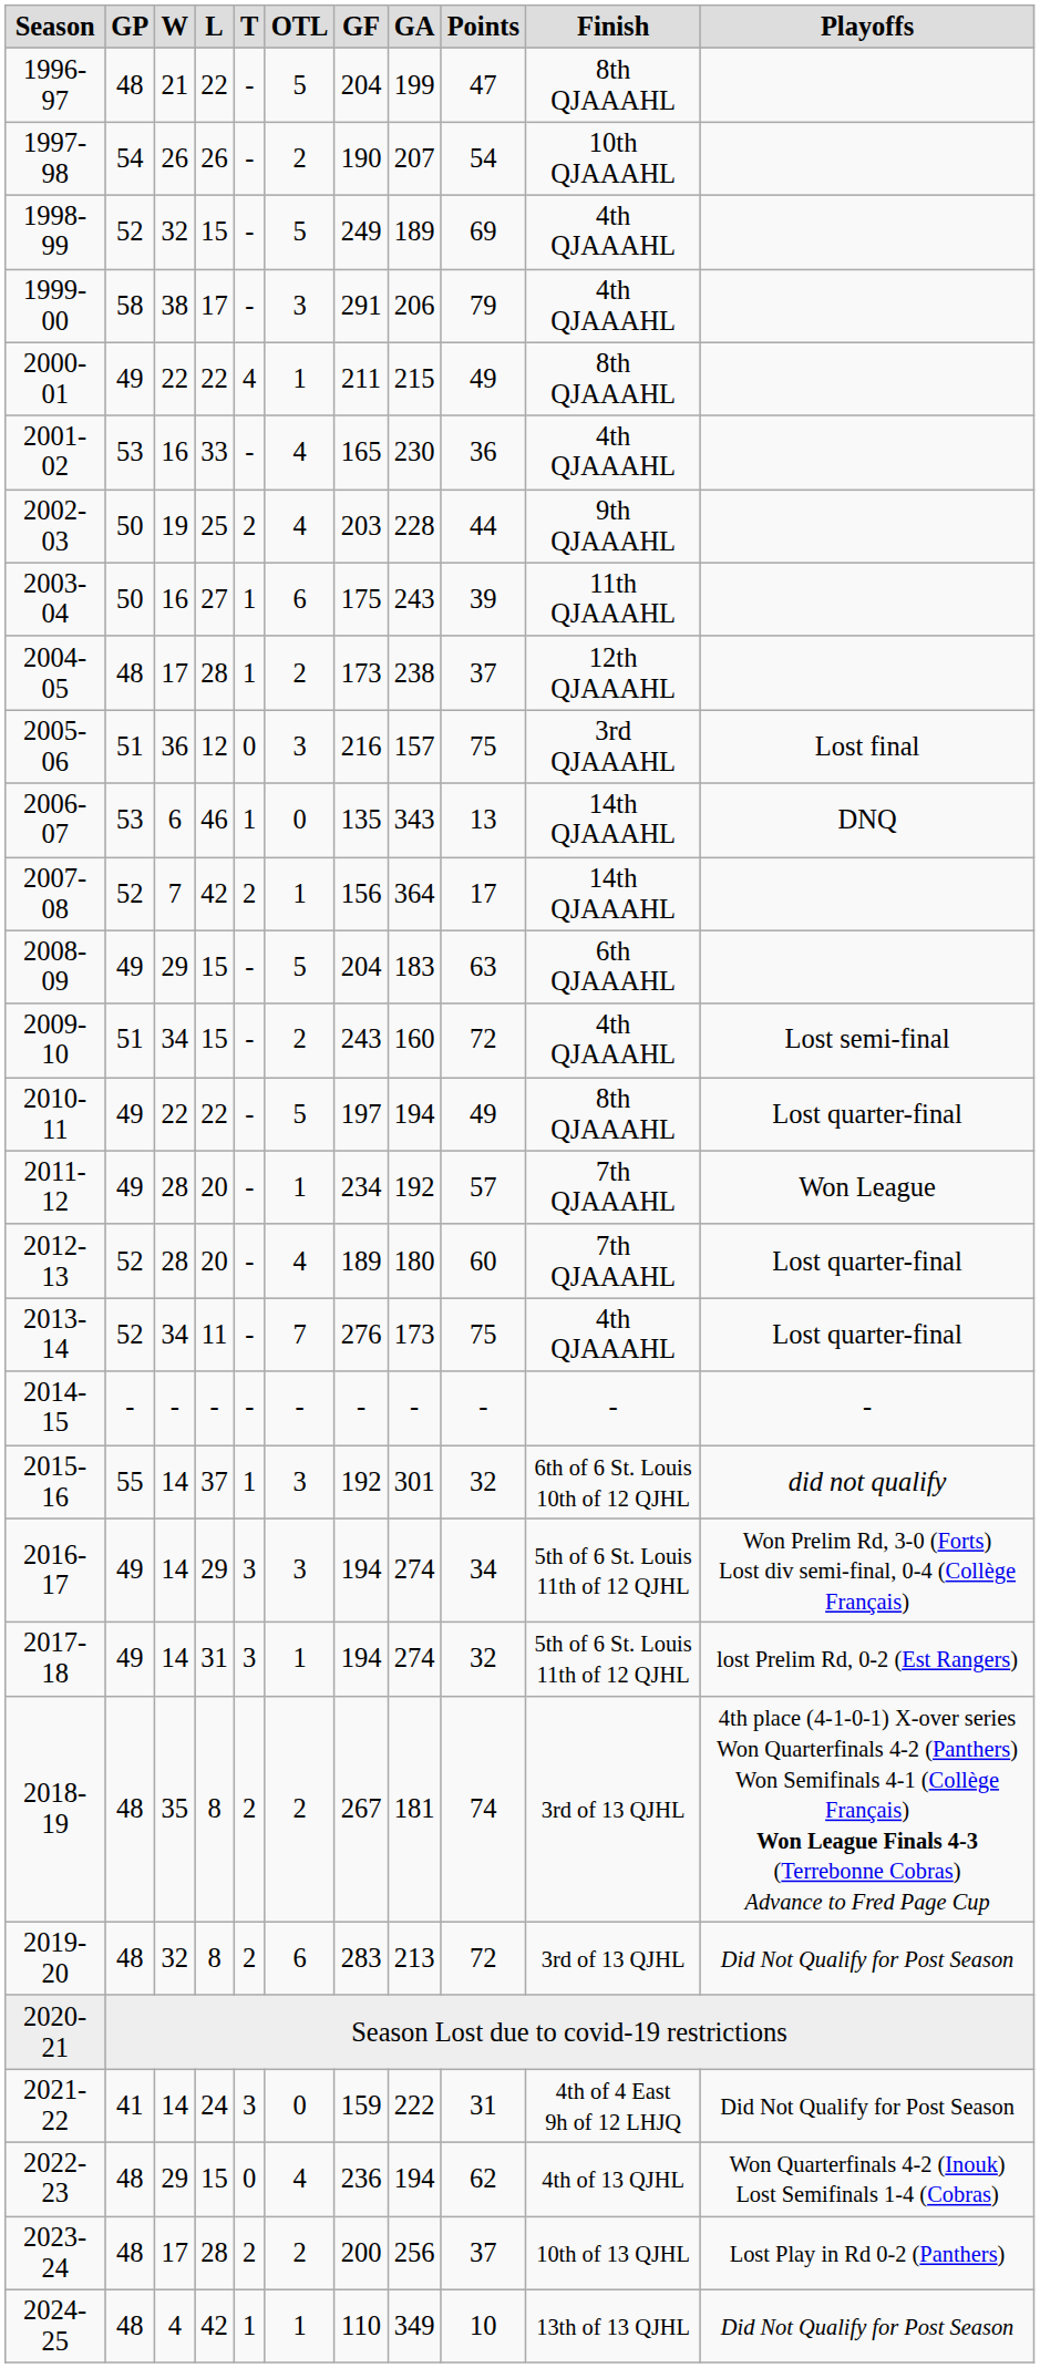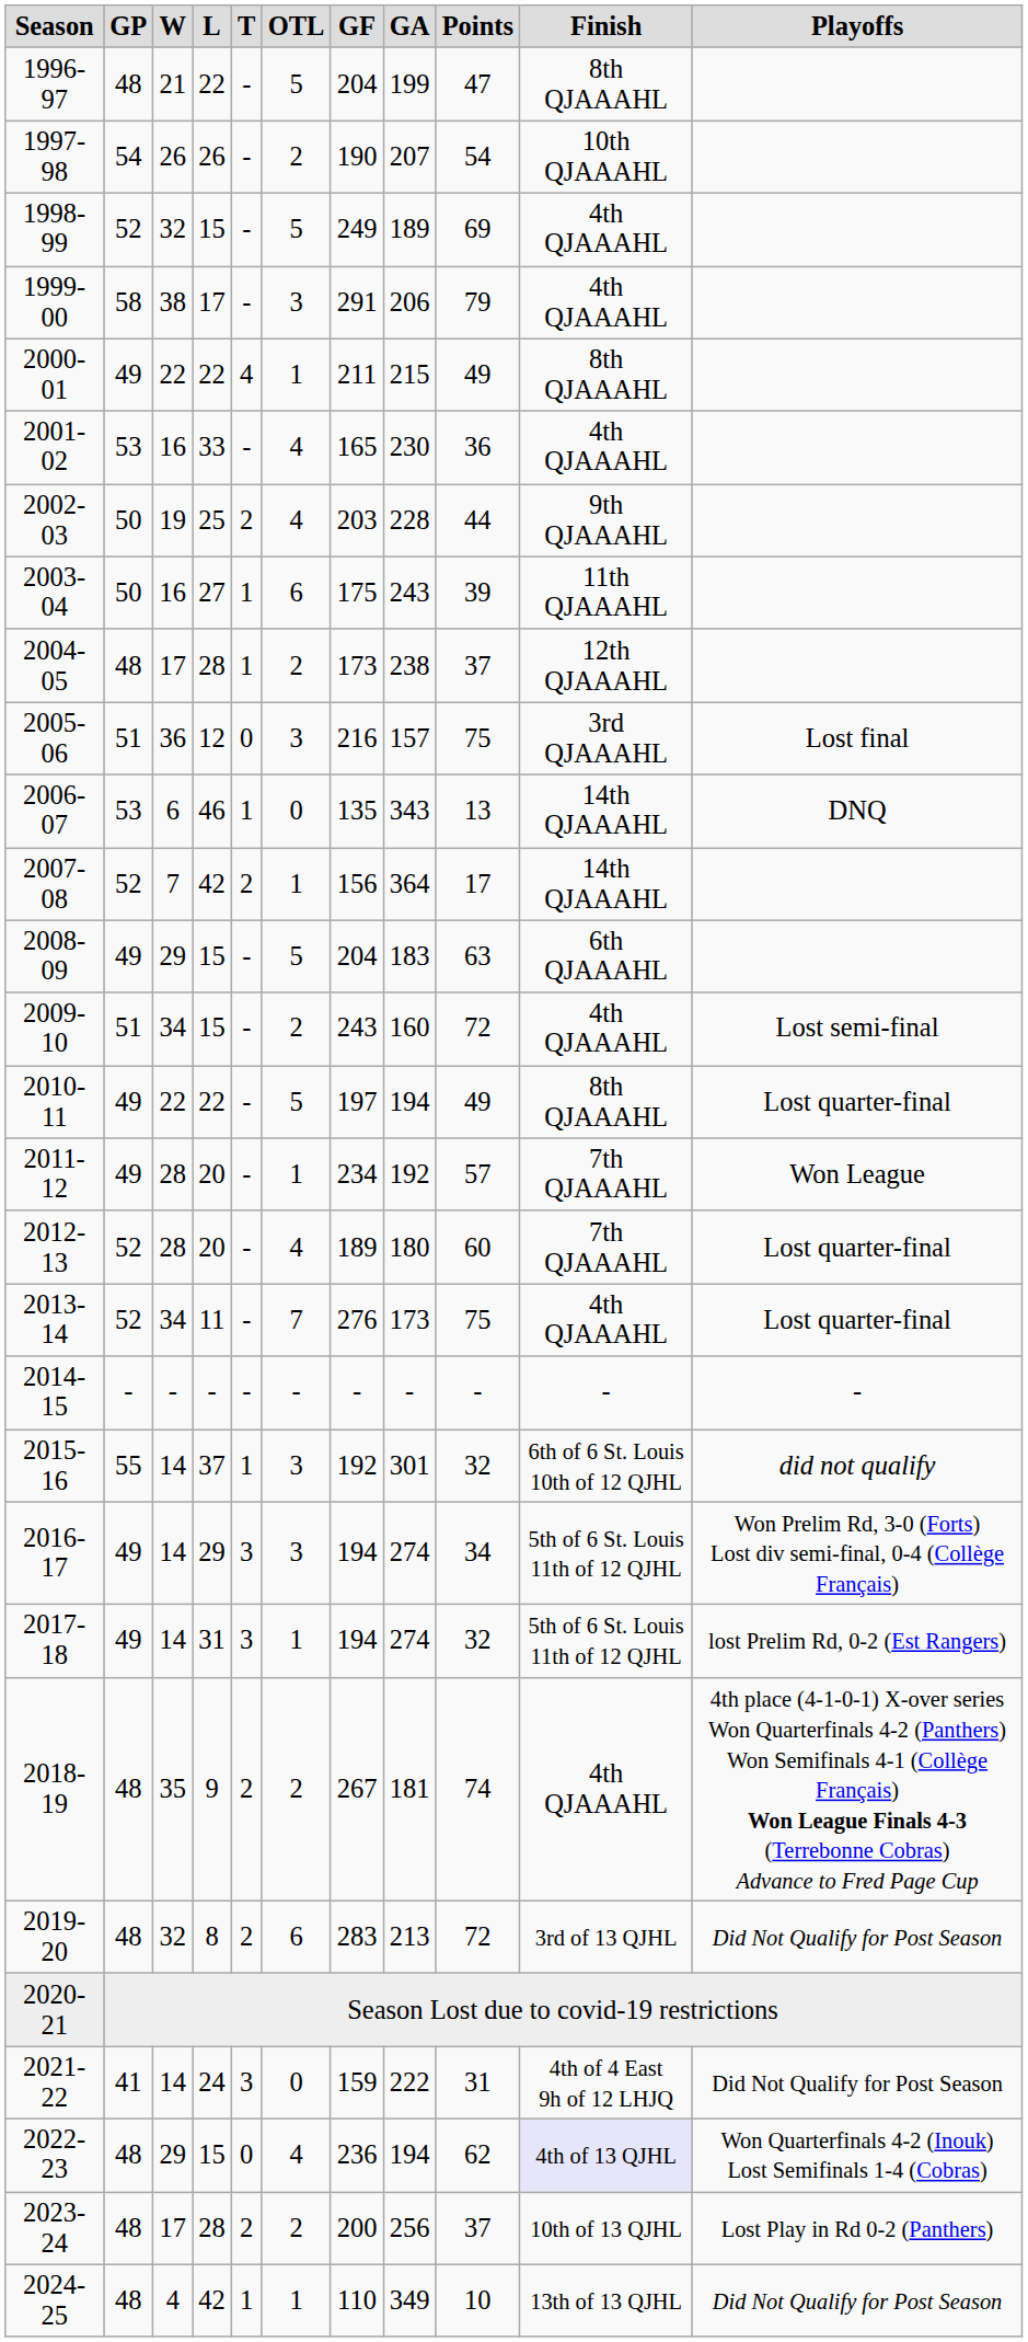2018-19 | L: 8 -> 9
2018-19 | Finish: 3rd of 13 QJHL -> 4th QJAAAHL
2022-23 | Finish: no background -> lavender background
